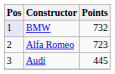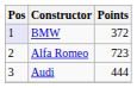BMW | Points: 732 -> 372
Audi | Points: 445 -> 444
